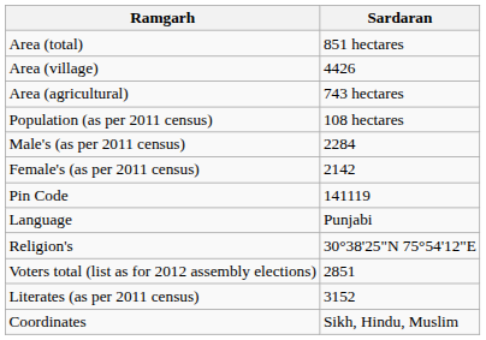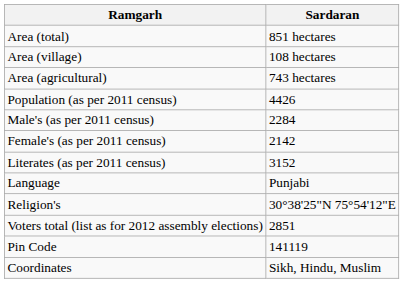Area (village) | Sardaran: 4426 -> 108 hectares
Population (as per 2011 census) | Sardaran: 108 hectares -> 4426
rows swapped: Literates (as per 2011 census) <-> Pin Code
